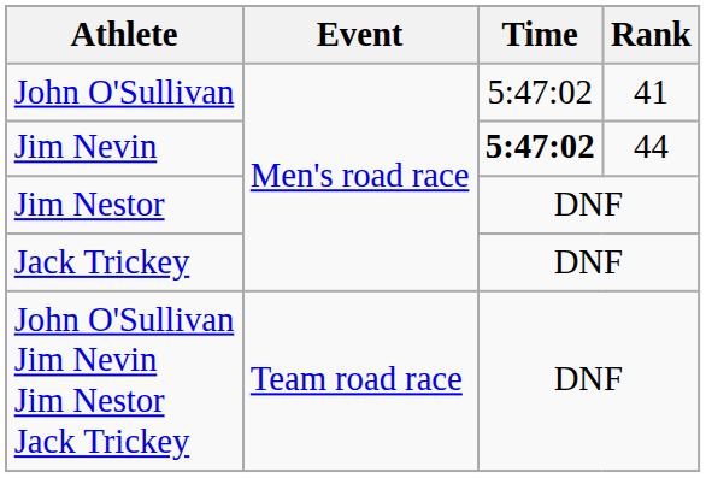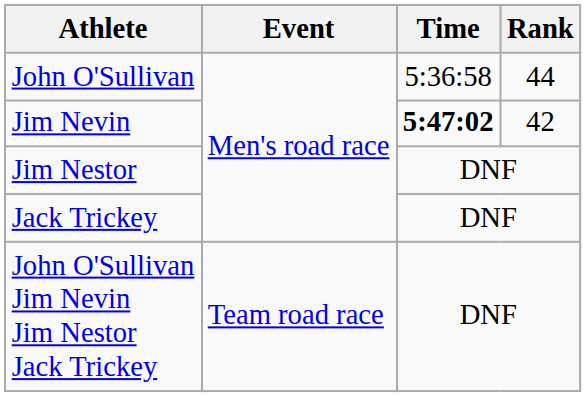John O'Sullivan | Time: 5:47:02 -> 5:36:58
John O'Sullivan | Rank: 41 -> 44
Jim Nevin | Rank: 44 -> 42
